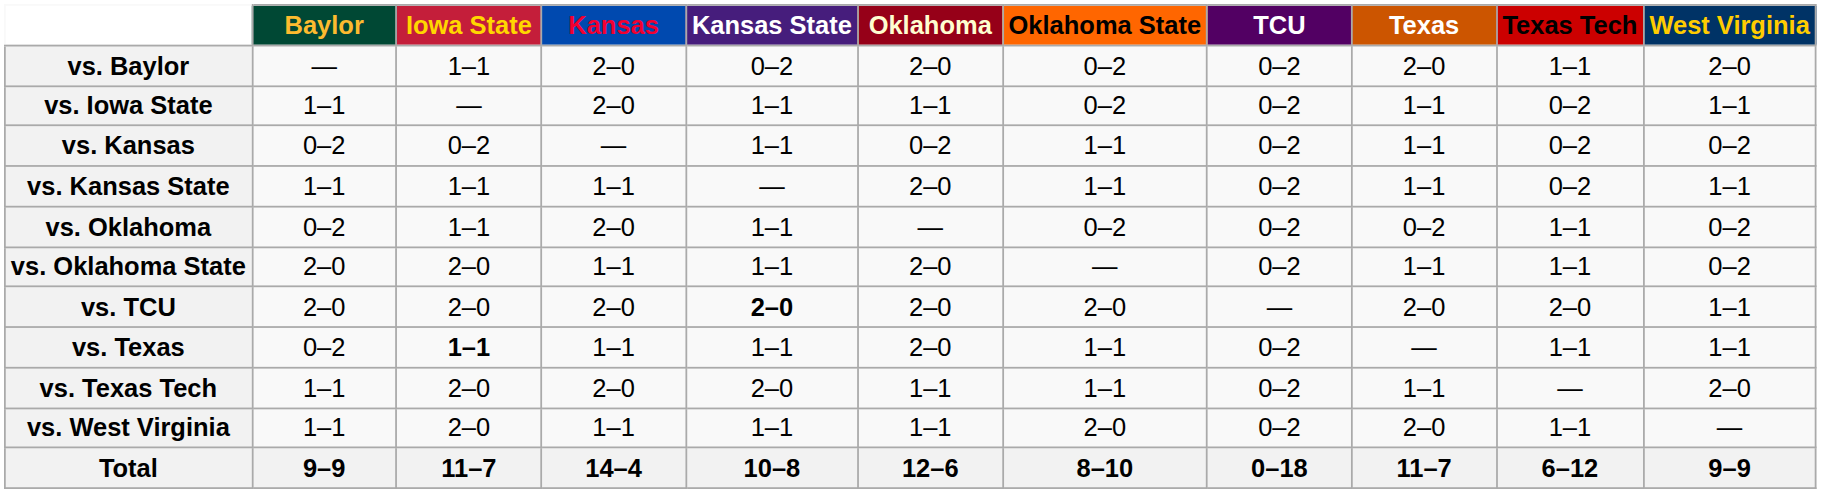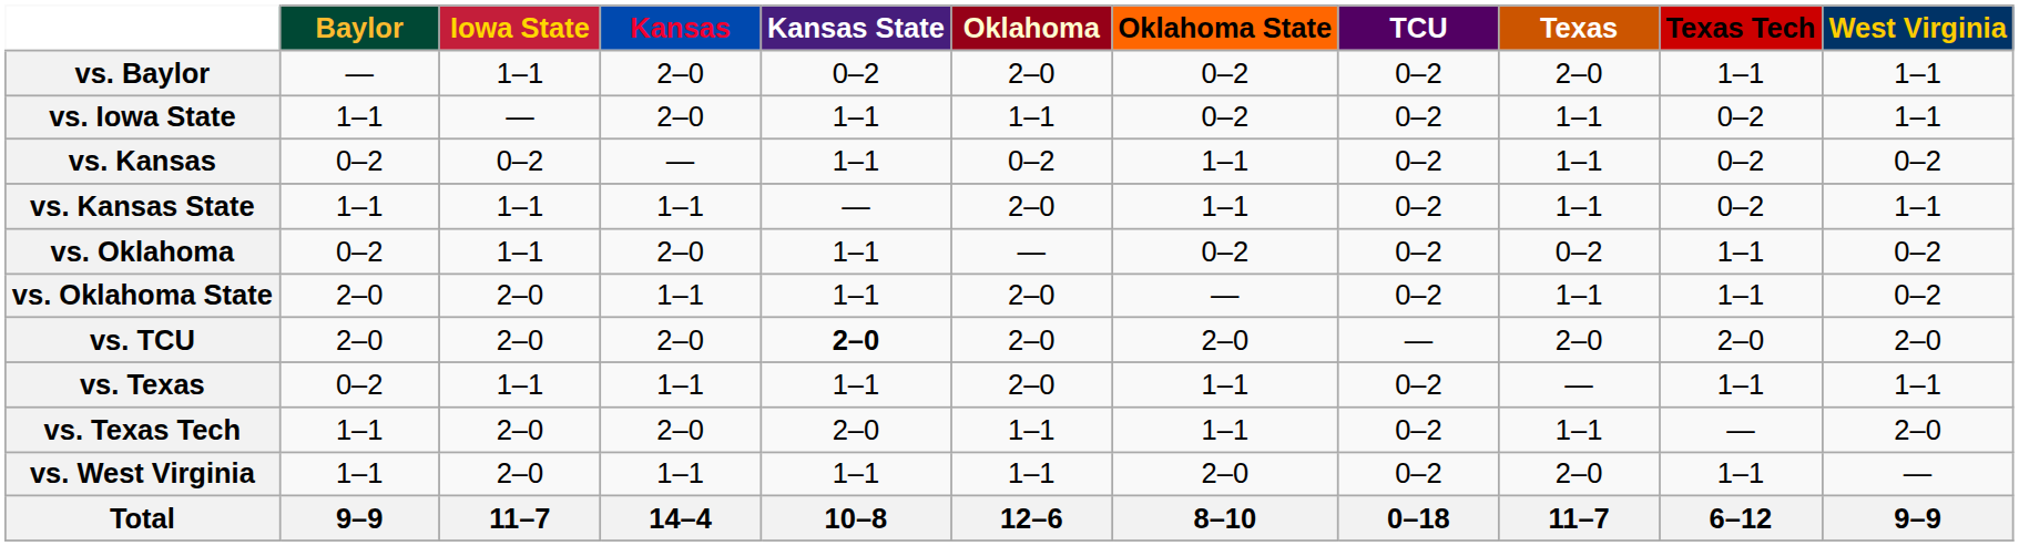vs. Baylor | West Virginia: 2–0 -> 1–1
vs. TCU | West Virginia: 1–1 -> 2–0
vs. Texas | Iowa State: bold -> normal
